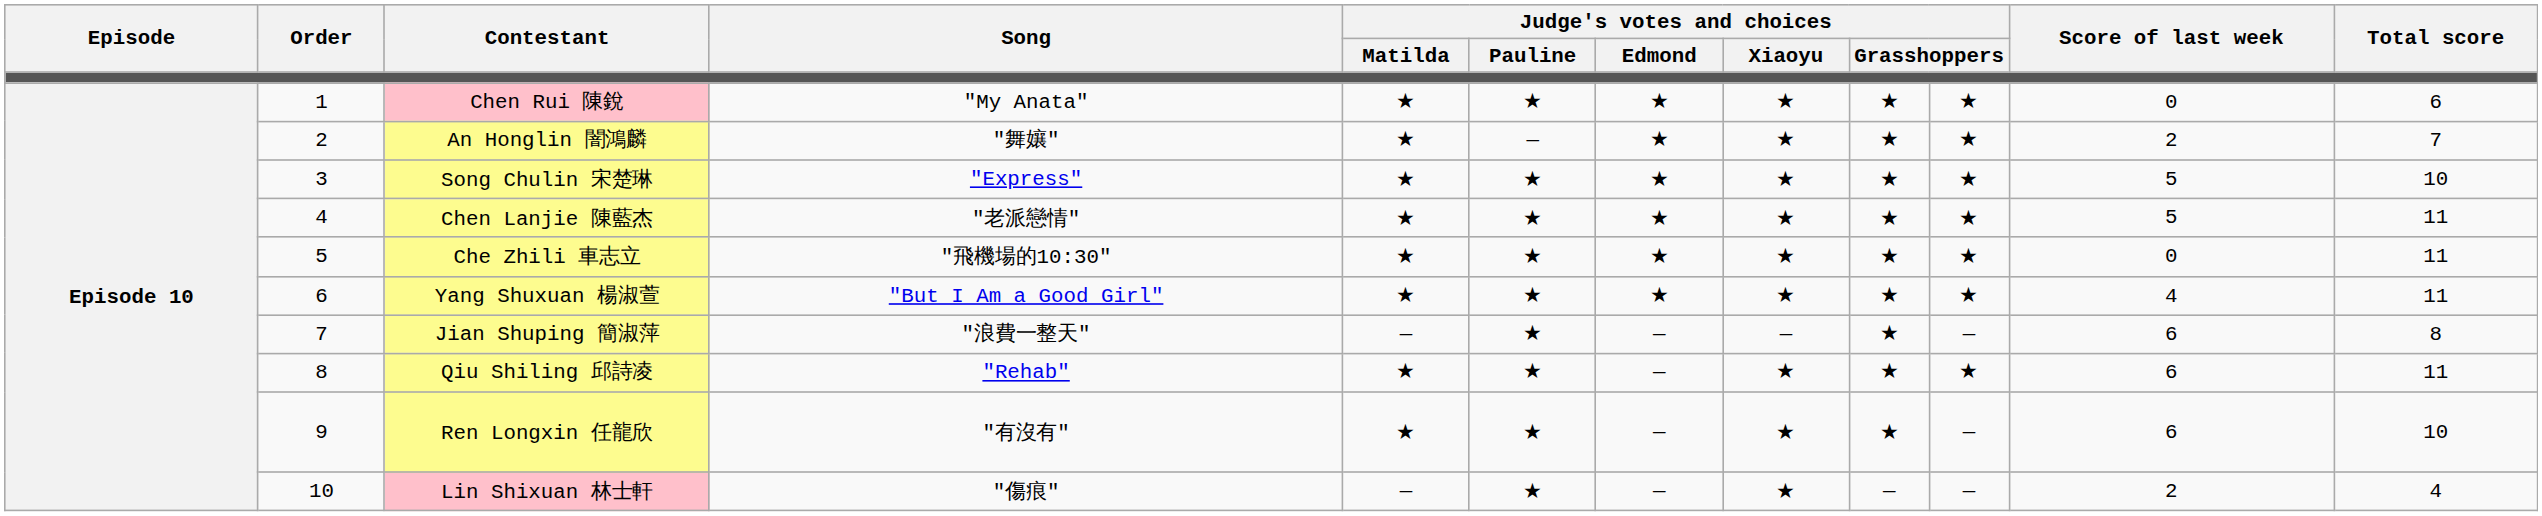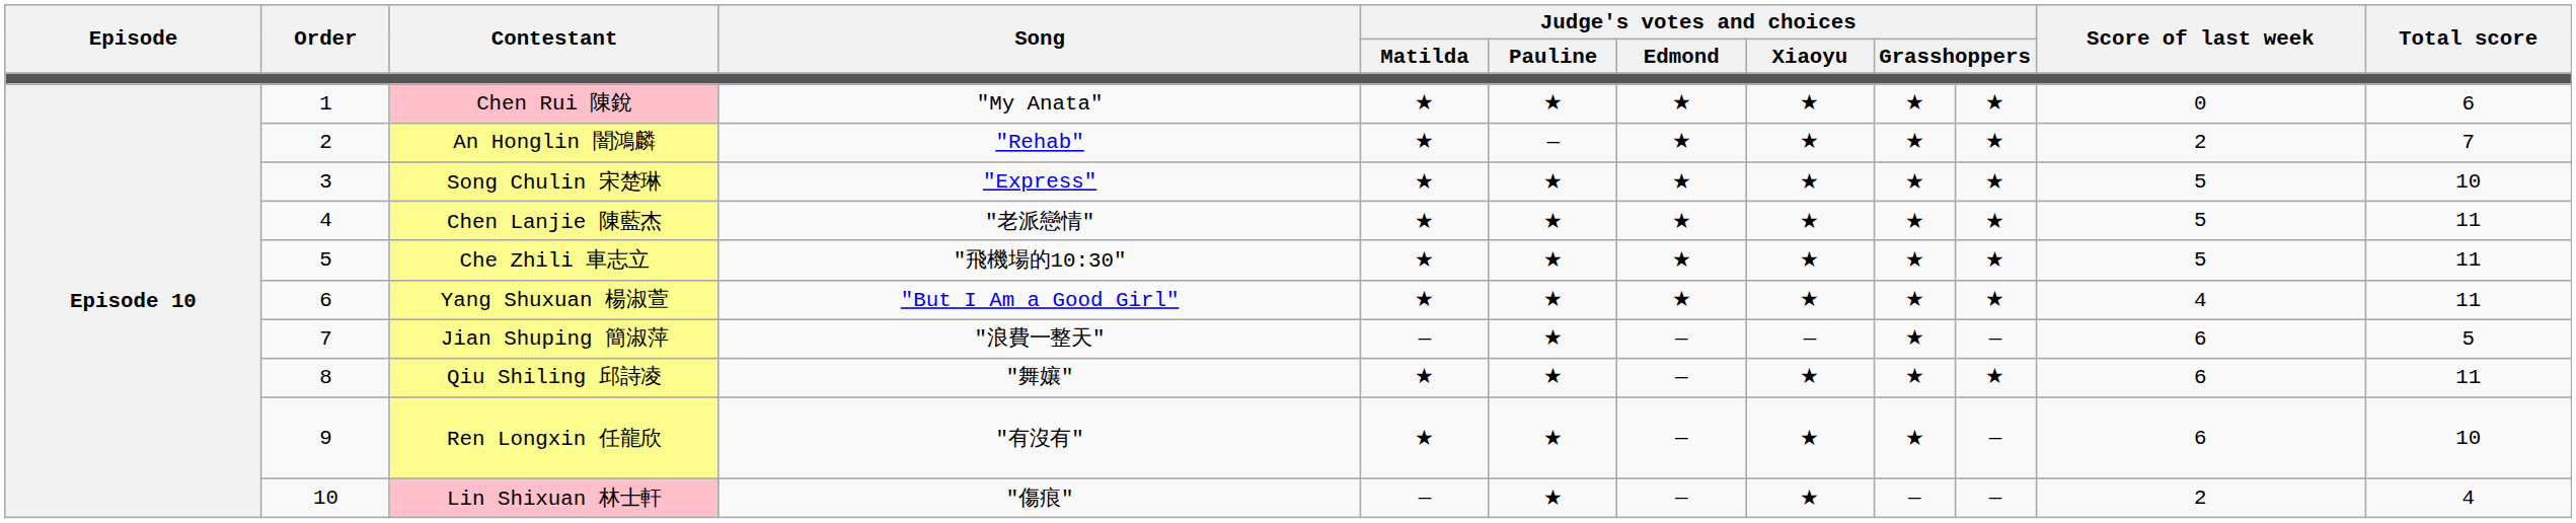An Honglin 闇鴻麟 | Song: "舞孃" -> "Rehab"
Che Zhili 車志立 | Score of last week: 0 -> 5
Jian Shuping 簡淑萍 | Total score: 8 -> 5
Qiu Shiling 邱詩凌 | Song: "Rehab" -> "舞孃"
